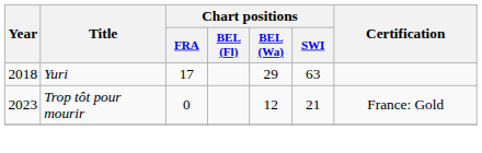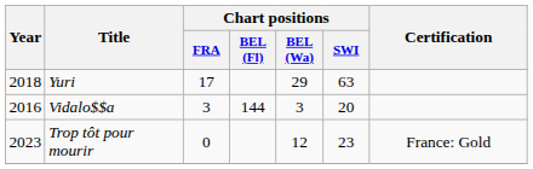+ row: 2016 | Vidalo$$a | 3 | 144 | 3 | 20
Trop tôt pour mourir | Chart positions / SWI: 21 -> 23
